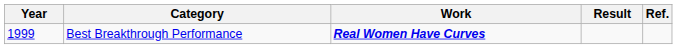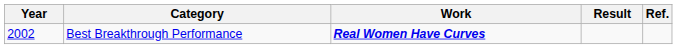Best Breakthrough Performance | Year: 1999 -> 2002
